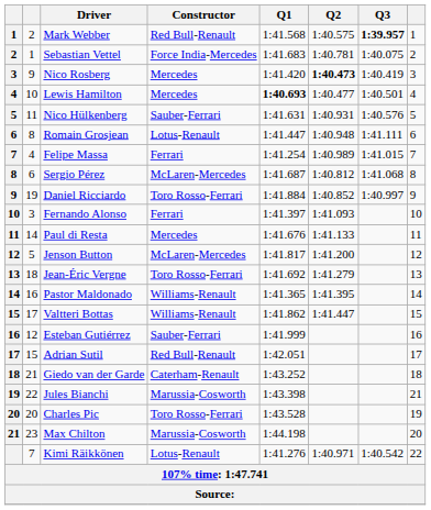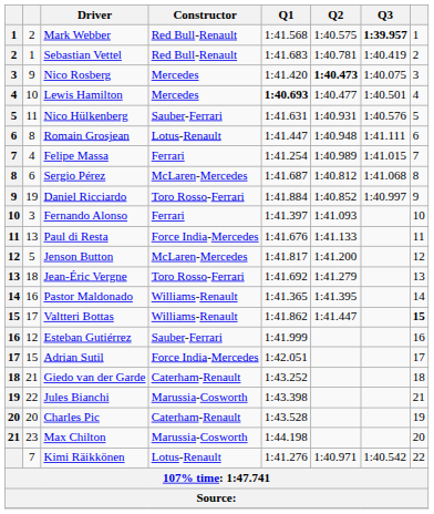Sebastian Vettel | Constructor: Force India-Mercedes -> Red Bull-Renault
Sebastian Vettel | Q3: 1:40.075 -> 1:40.419
Nico Rosberg | Q3: 1:40.419 -> 1:40.075
Paul di Resta | column 2: 14 -> 13
Paul di Resta | Constructor: Mercedes -> Force India-Mercedes
Valtteri Bottas | column 8: normal -> bold
Adrian Sutil | Constructor: Red Bull-Renault -> Force India-Mercedes
Charles Pic | Constructor: Toro Rosso-Ferrari -> Caterham-Renault
